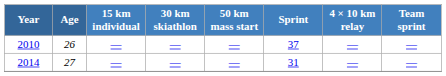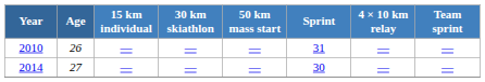2010 | Sprint: 37 -> 31
2014 | Sprint: 31 -> 30
